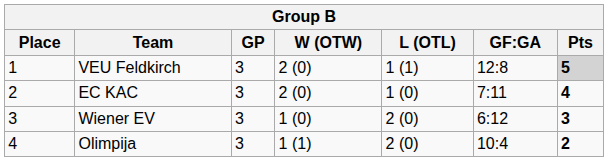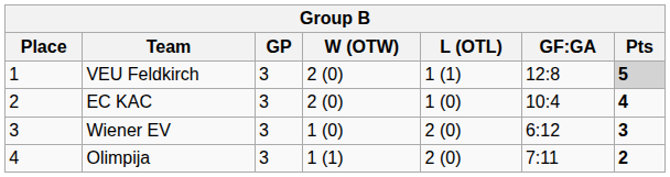EC KAC | GF:GA: 7:11 -> 10:4
Olimpija | GF:GA: 10:4 -> 7:11
